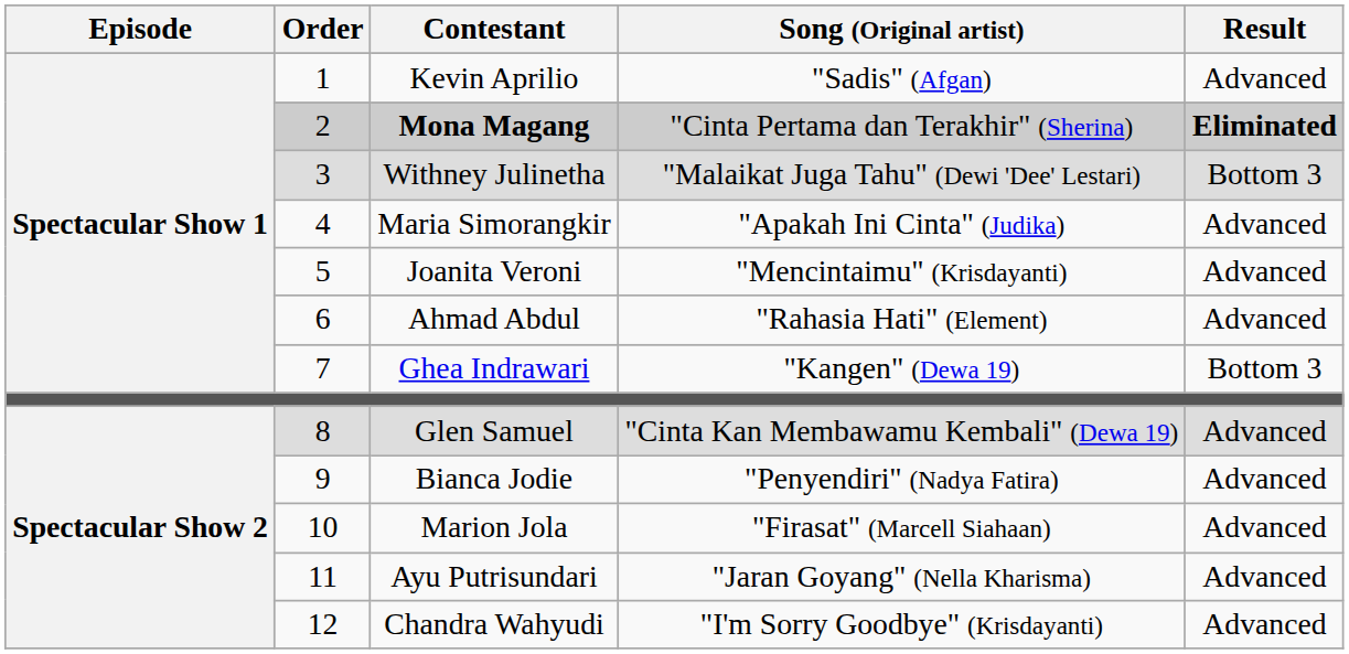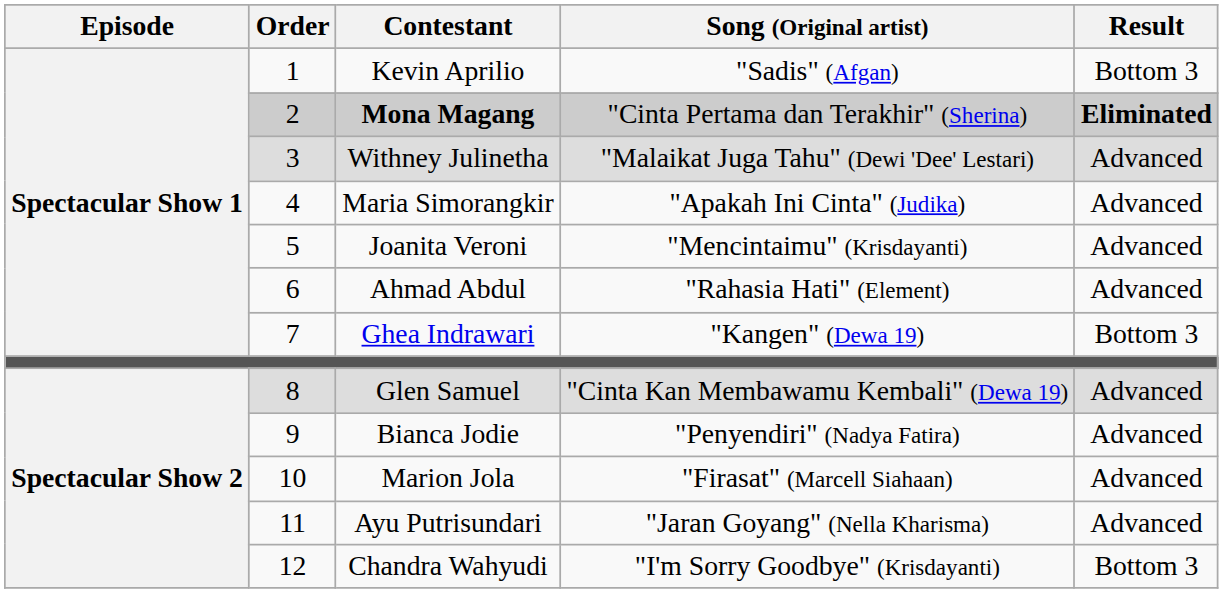Kevin Aprilio | Result: Advanced -> Bottom 3
Withney Julinetha | Result: Bottom 3 -> Advanced
Chandra Wahyudi | Result: Advanced -> Bottom 3
